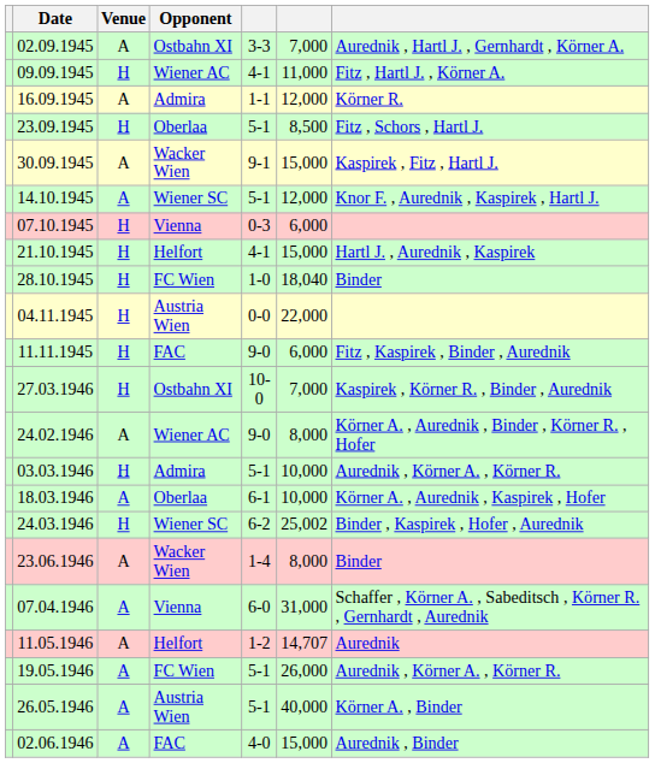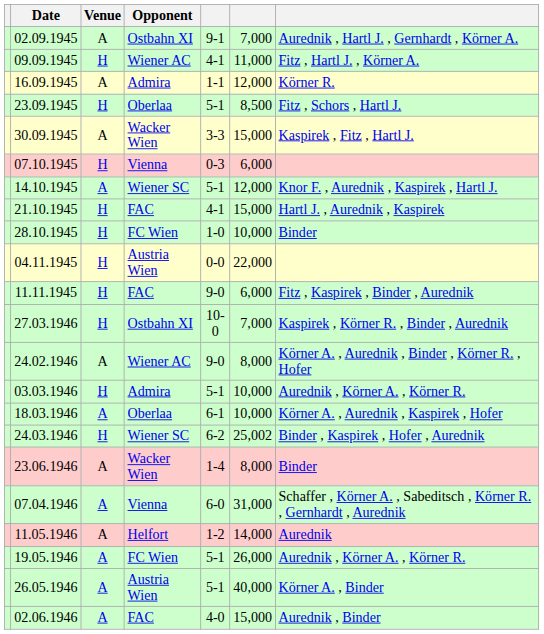02.09.1945 | column 5: 3-3 -> 9-1
30.09.1945 | column 5: 9-1 -> 3-3
rows swapped: 07.10.1945 <-> 14.10.1945
21.10.1945 | Opponent: Helfort -> FAC
28.10.1945 | column 6: 18,040 -> 10,000
11.05.1946 | column 6: 14,707 -> 14,000
